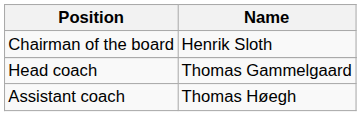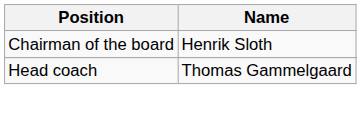- row: Assistant coach | Thomas Høegh
